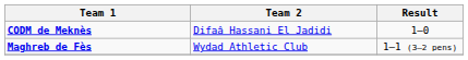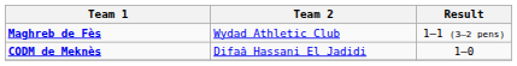rows swapped: CODM de Meknès <-> Maghreb de Fès
